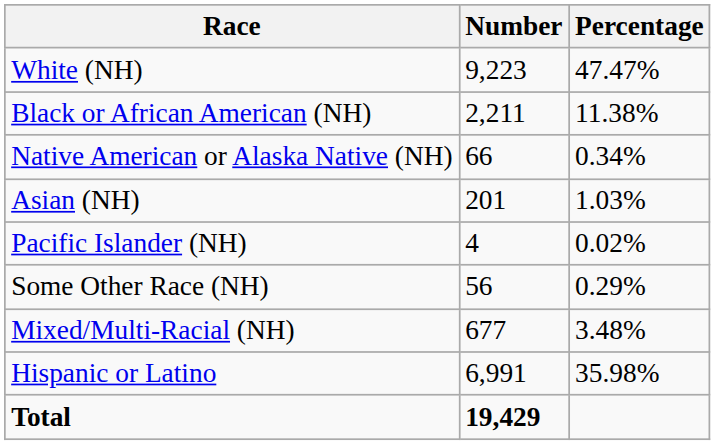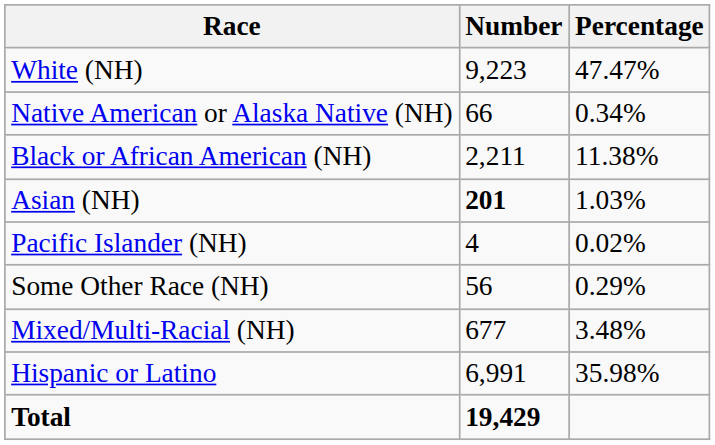rows swapped: Black or African American (NH) <-> Native American or Alaska Native (NH)
Asian (NH) | Number: normal -> bold
